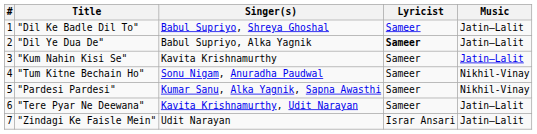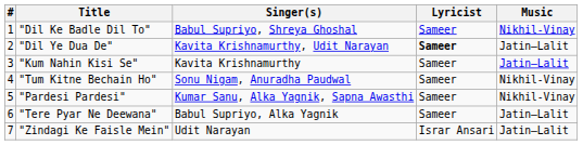"Dil Ke Badle Dil To" | Music: Jatin–Lalit -> Nikhil-Vinay
"Dil Ye Dua De" | Singer(s): Babul Supriyo, Alka Yagnik -> Kavita Krishnamurthy, Udit Narayan
"Tere Pyar Ne Deewana" | Singer(s): Kavita Krishnamurthy, Udit Narayan -> Babul Supriyo, Alka Yagnik
